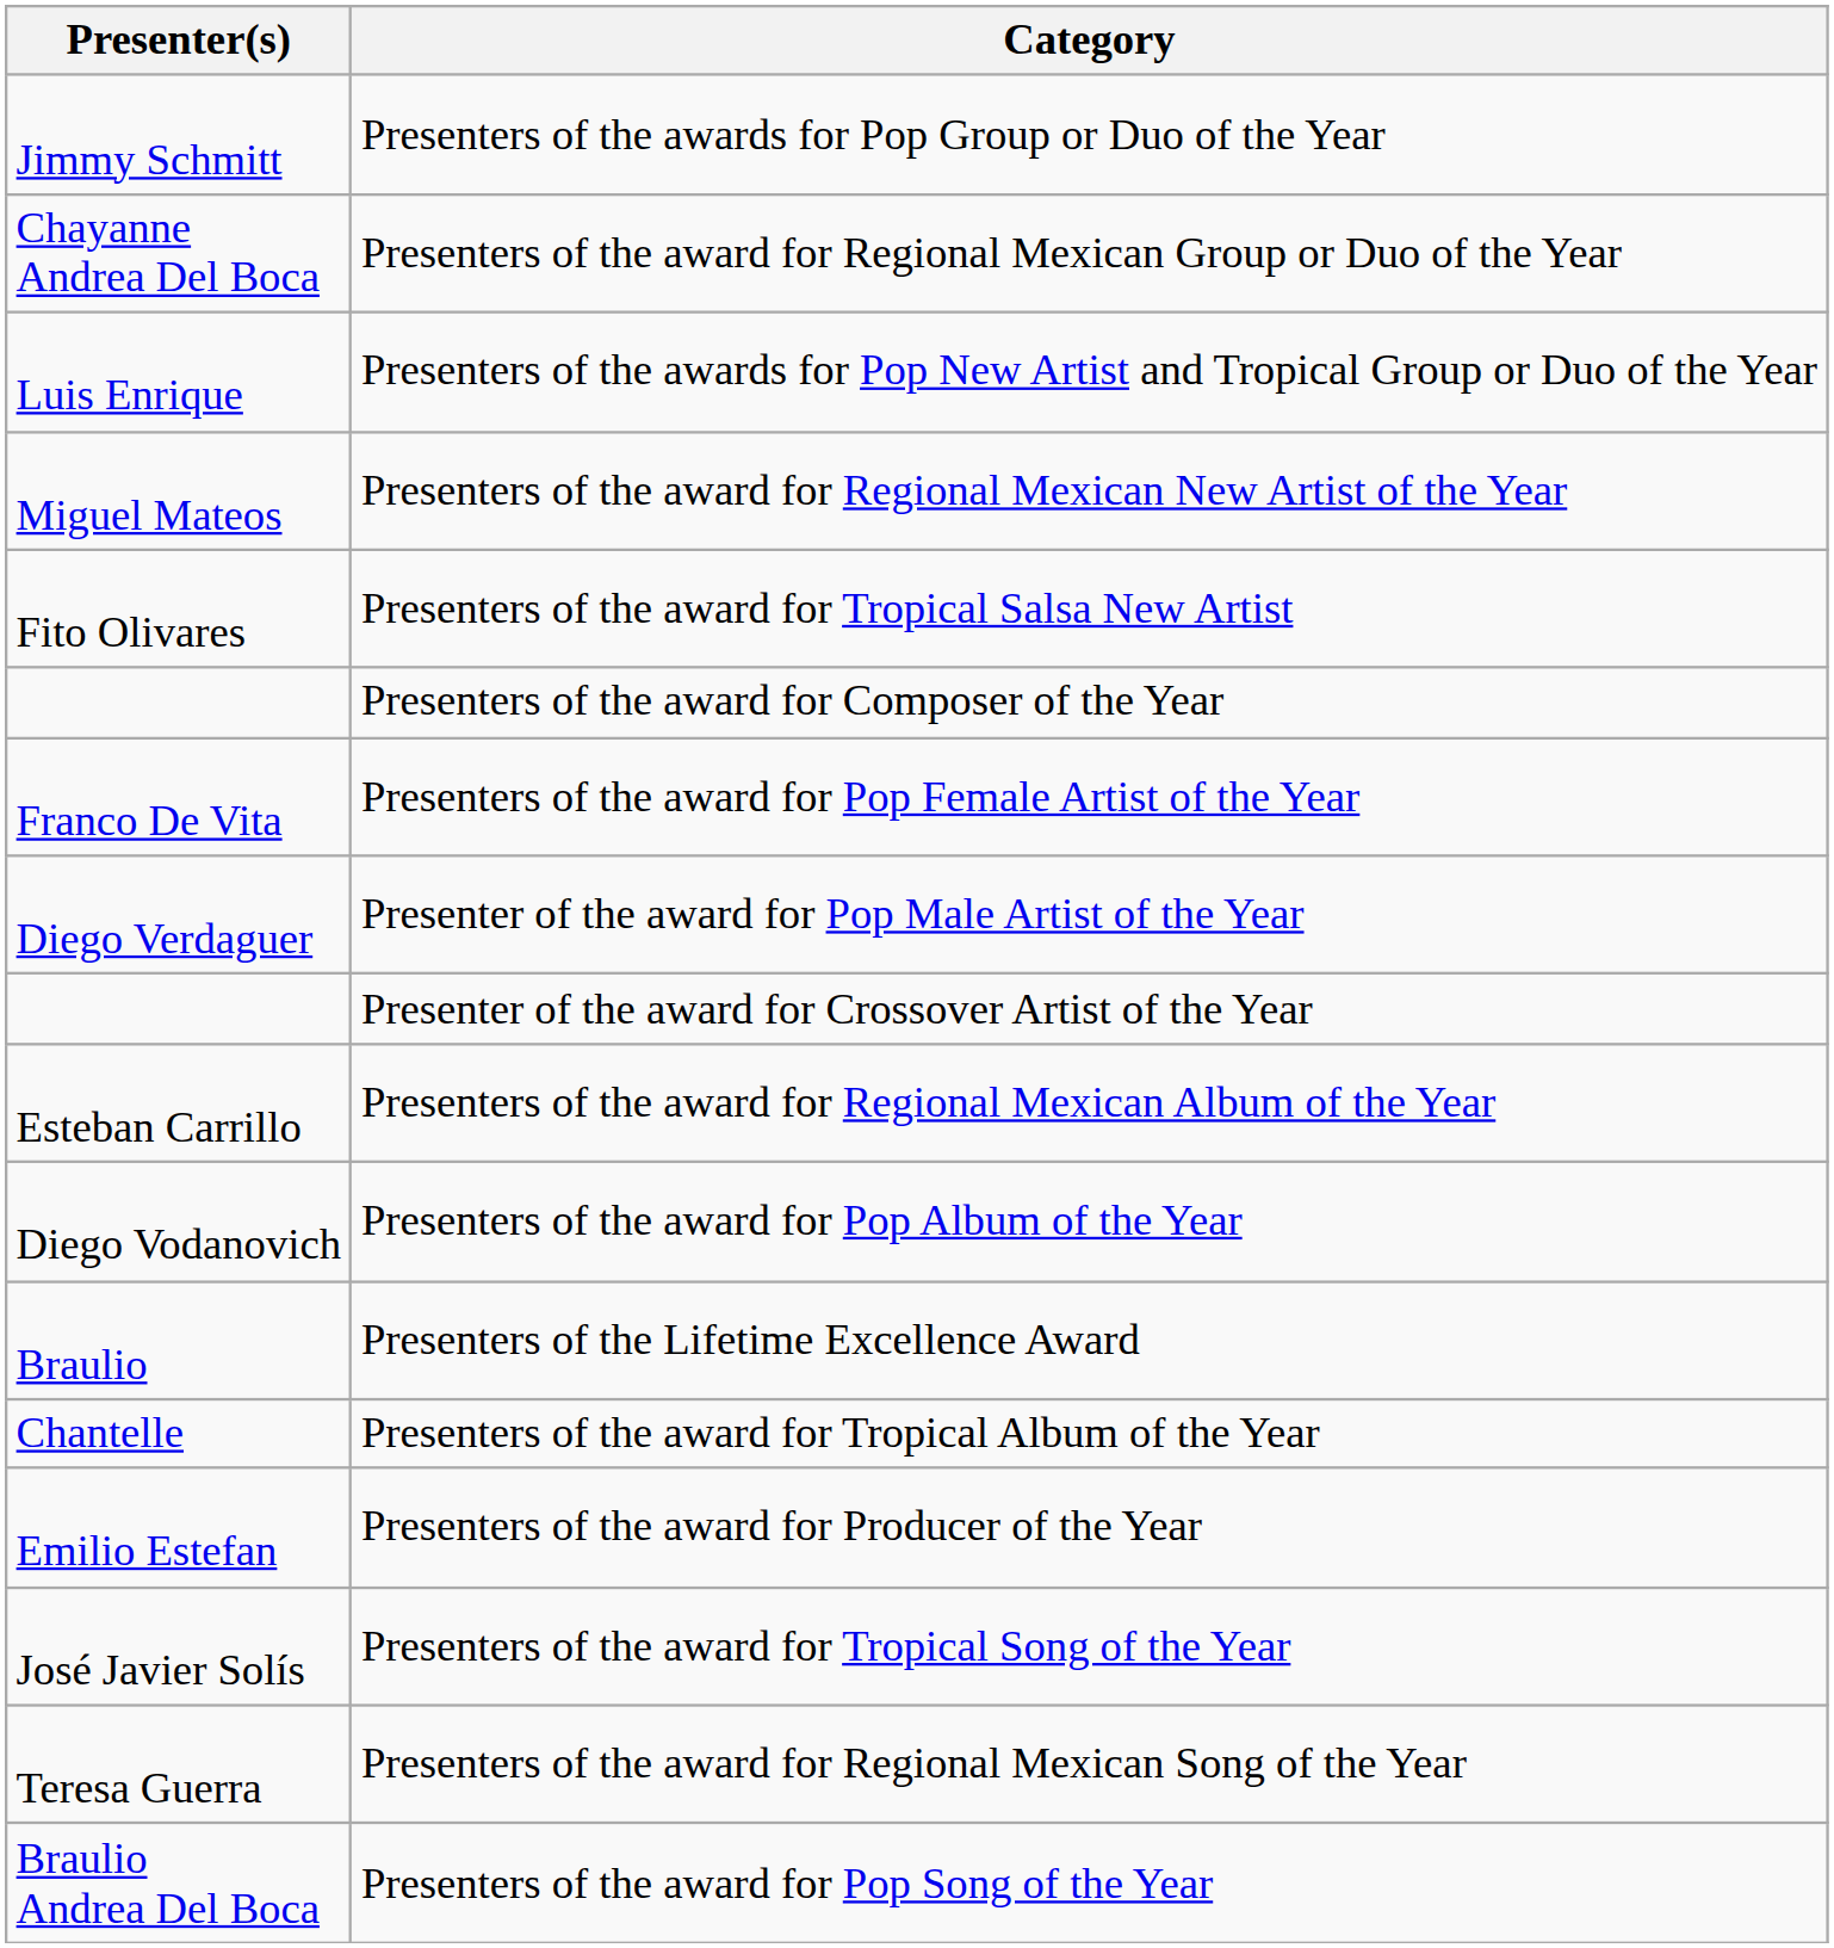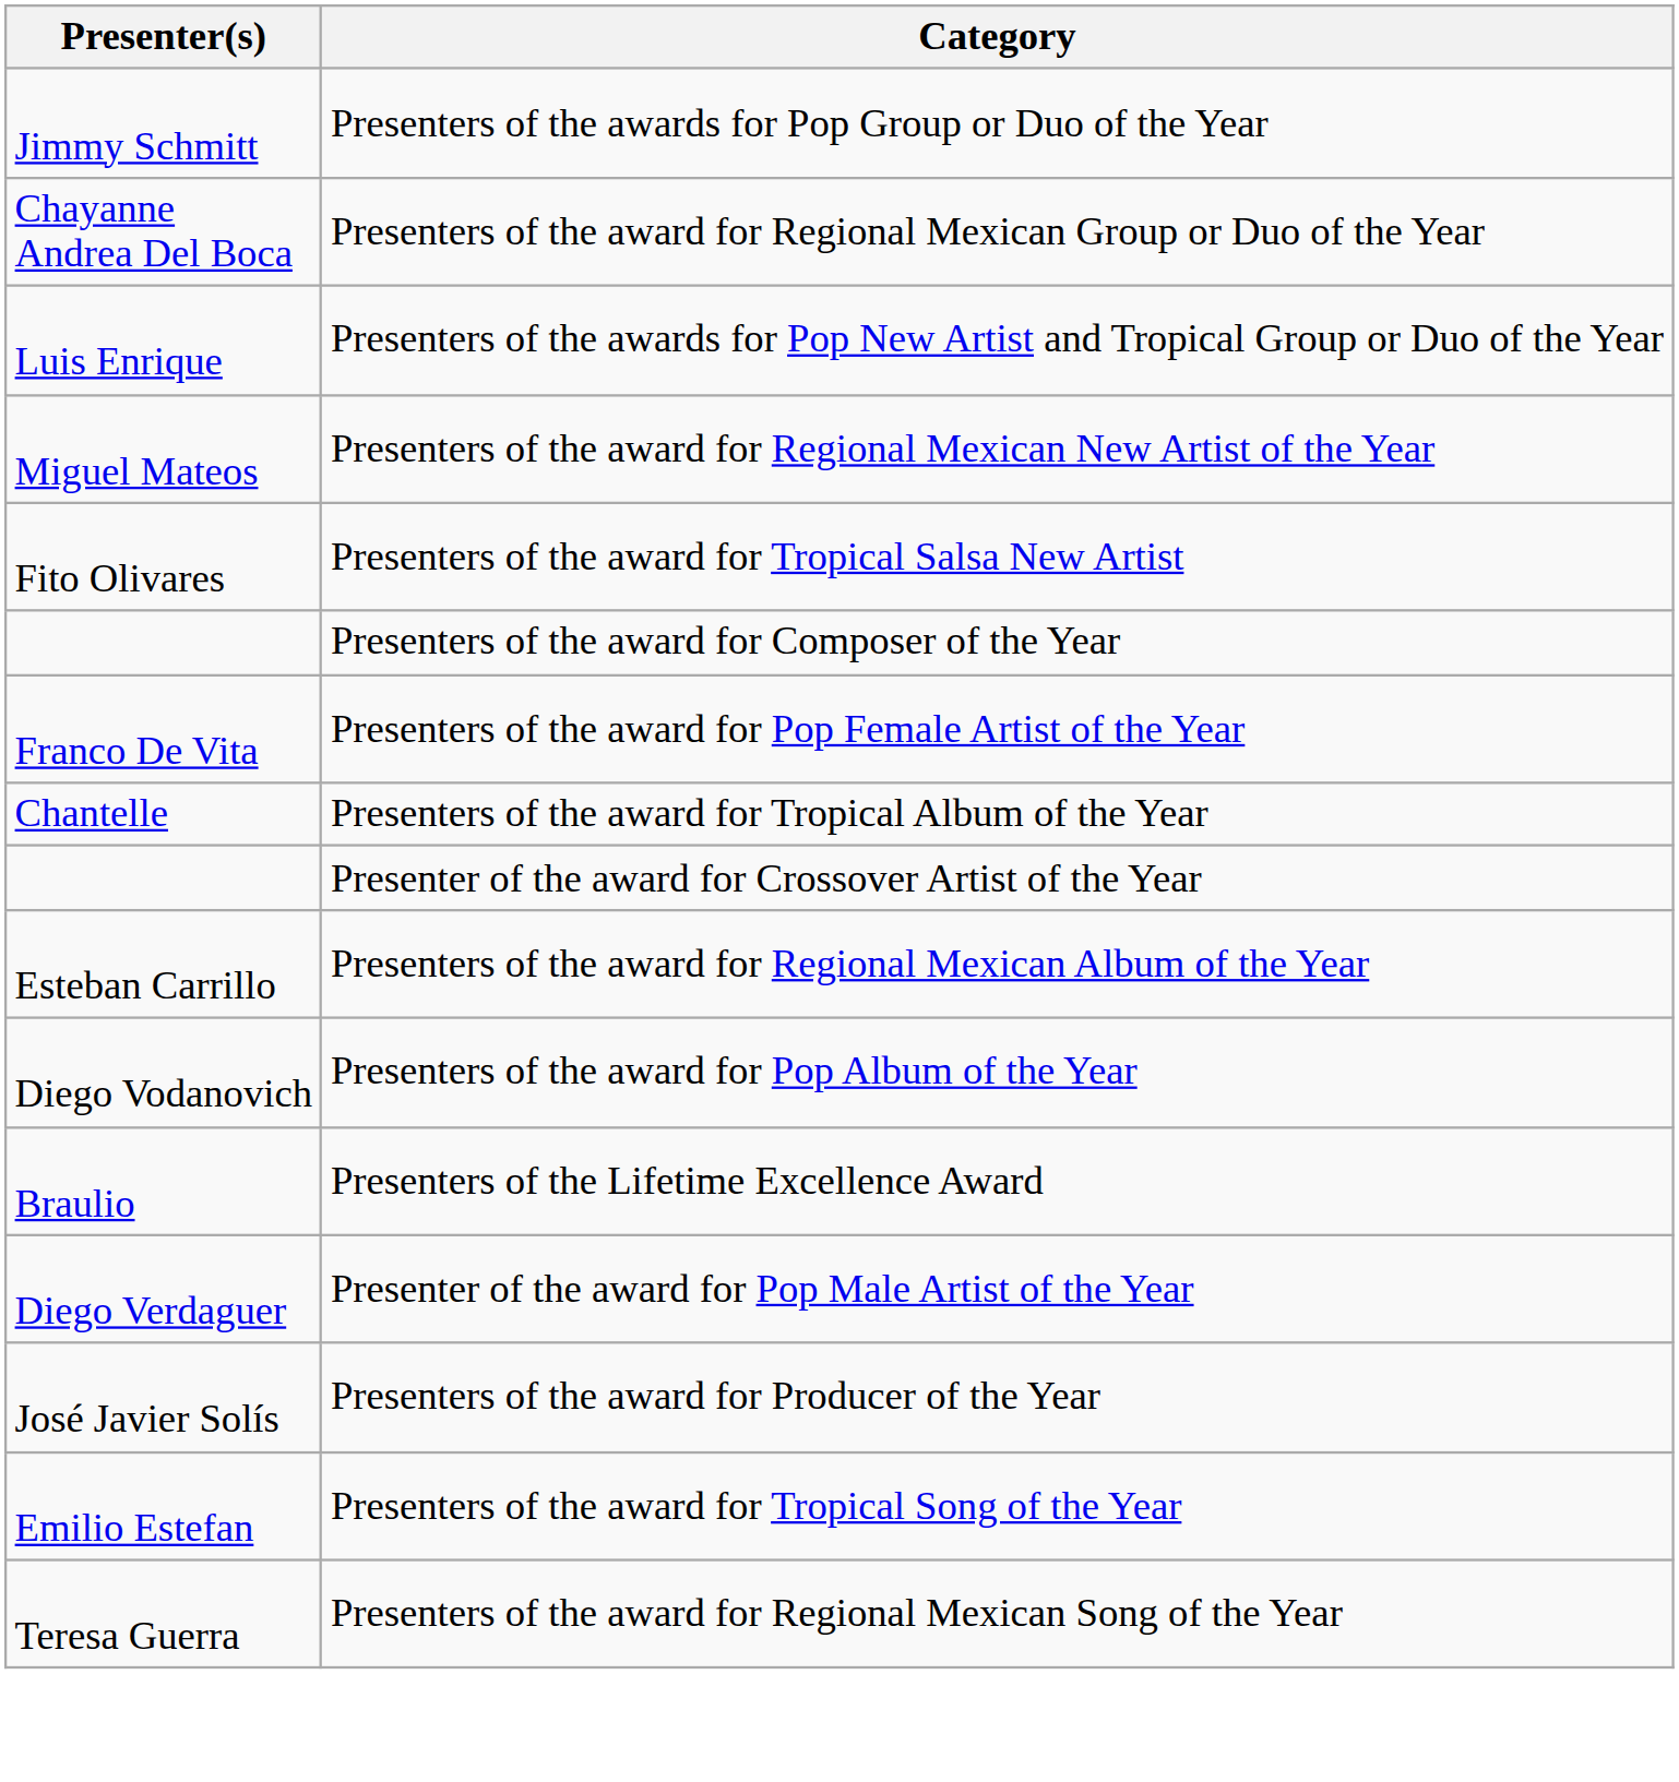rows swapped: Presenter of the award for Pop Male Artist of the Year <-> Presenters of the award for Tropical Album of the Year
Presenters of the award for Producer of the Year | Presenter(s): Emilio Estefan -> José Javier Solís
Presenters of the award for Tropical Song of the Year | Presenter(s): José Javier Solís -> Emilio Estefan
- row: Braulio Andrea Del Boca | Presenters of the award for Pop Song of the Year
